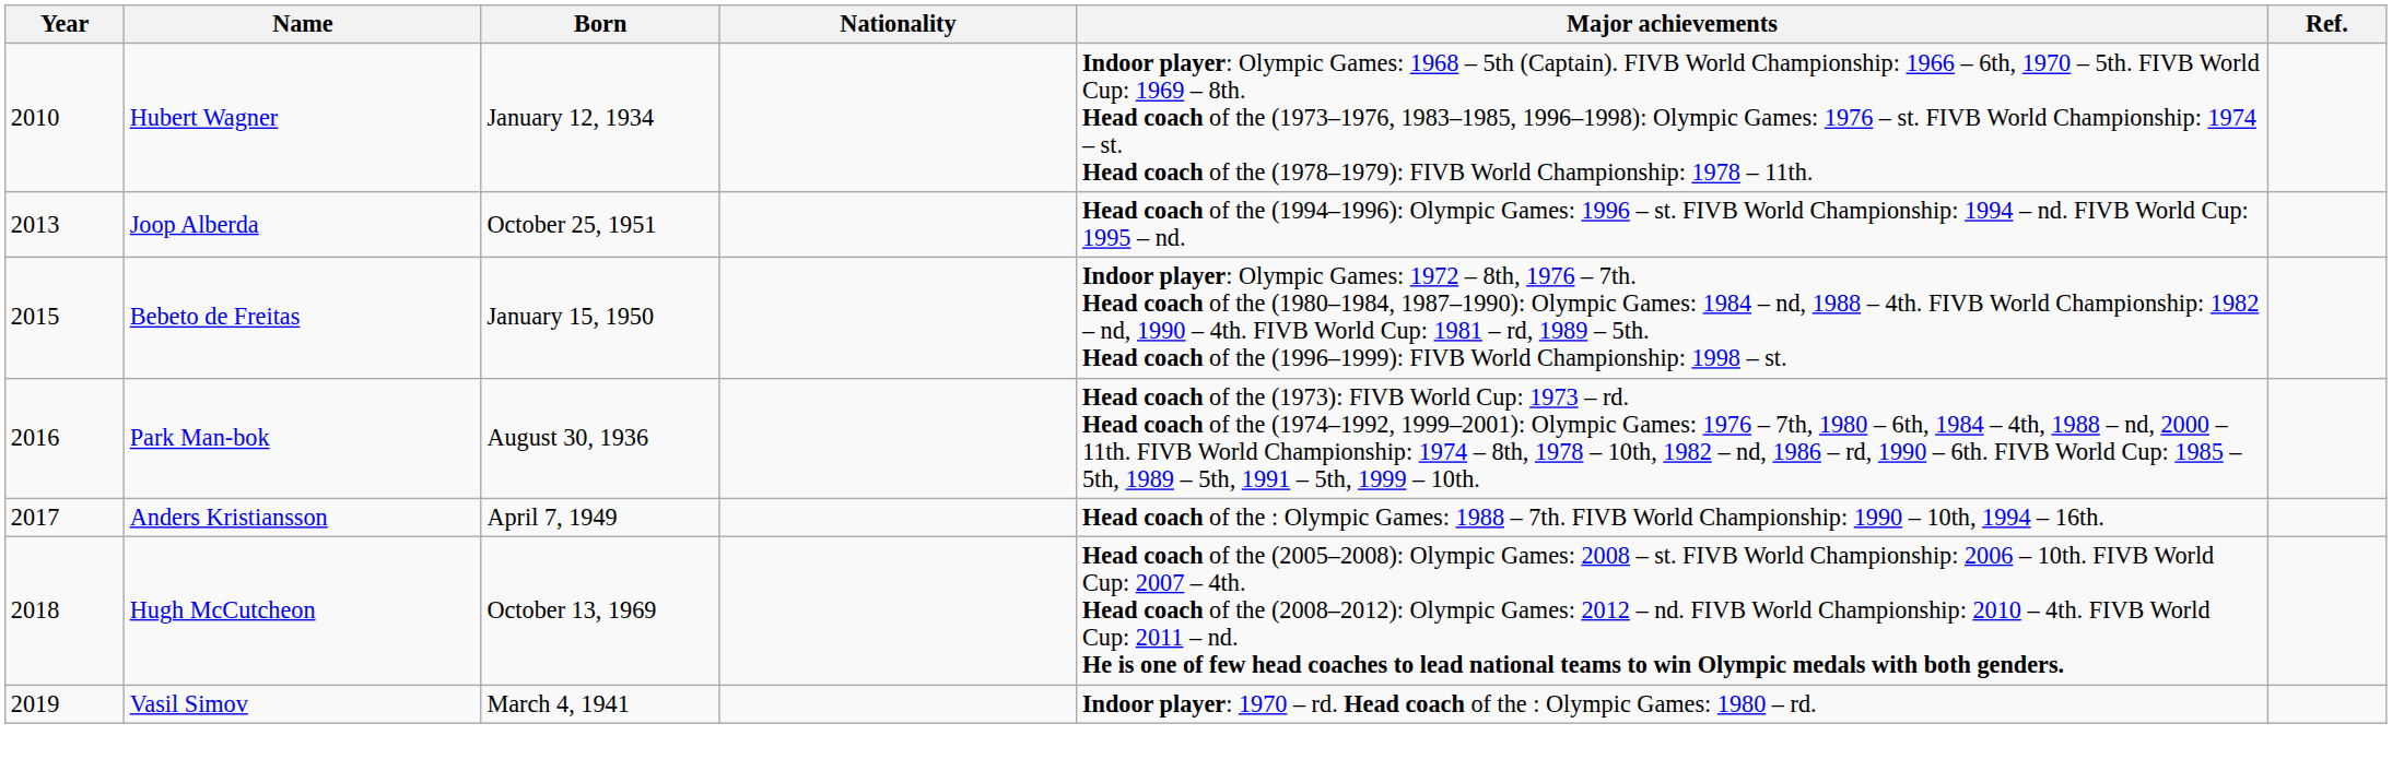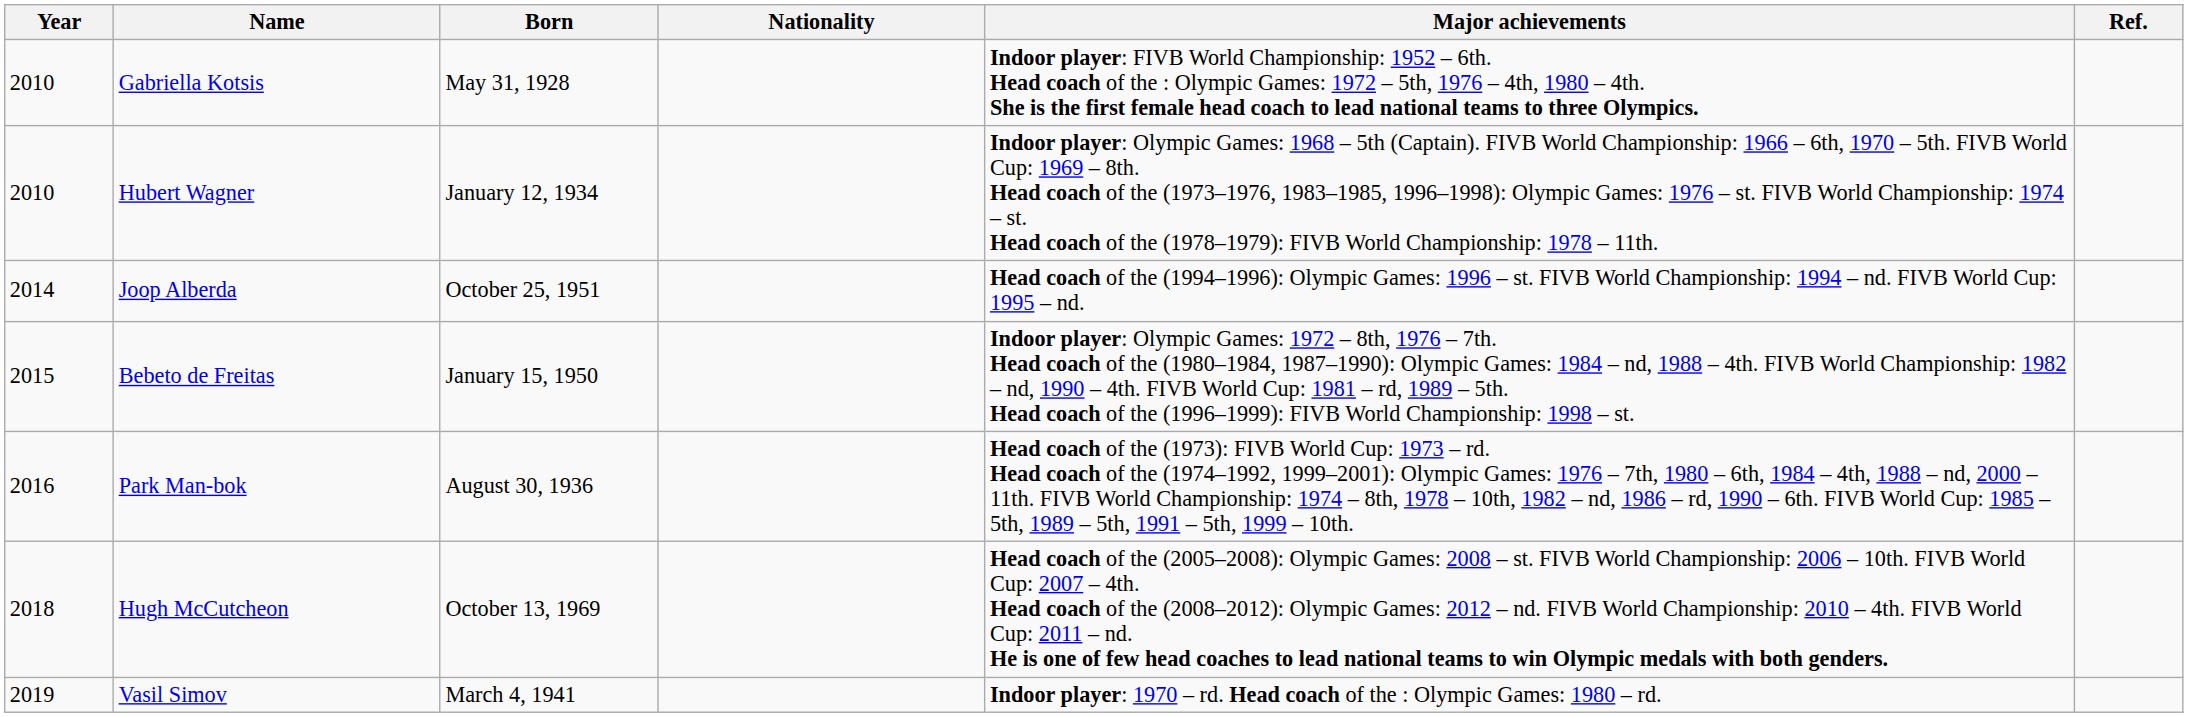+ row: 2010 | Gabriella Kotsis | May 31, 1928 | Indoor player: FIVB World Championship: 1952 – 6th. Head coach of the : Olympic Games: 1972 – 5th, 1976 – 4th, 1980 – 4th. She is the first female head coach to lead national teams to three Olympics.
Joop Alberda | Year: 2013 -> 2014
- row: 2017 | Anders Kristiansson | April 7, 1949 | Head coach of the : Olympic Games: 1988 – 7th. FIVB World Championship: 1990 – 10th, 1994 – 16th.
